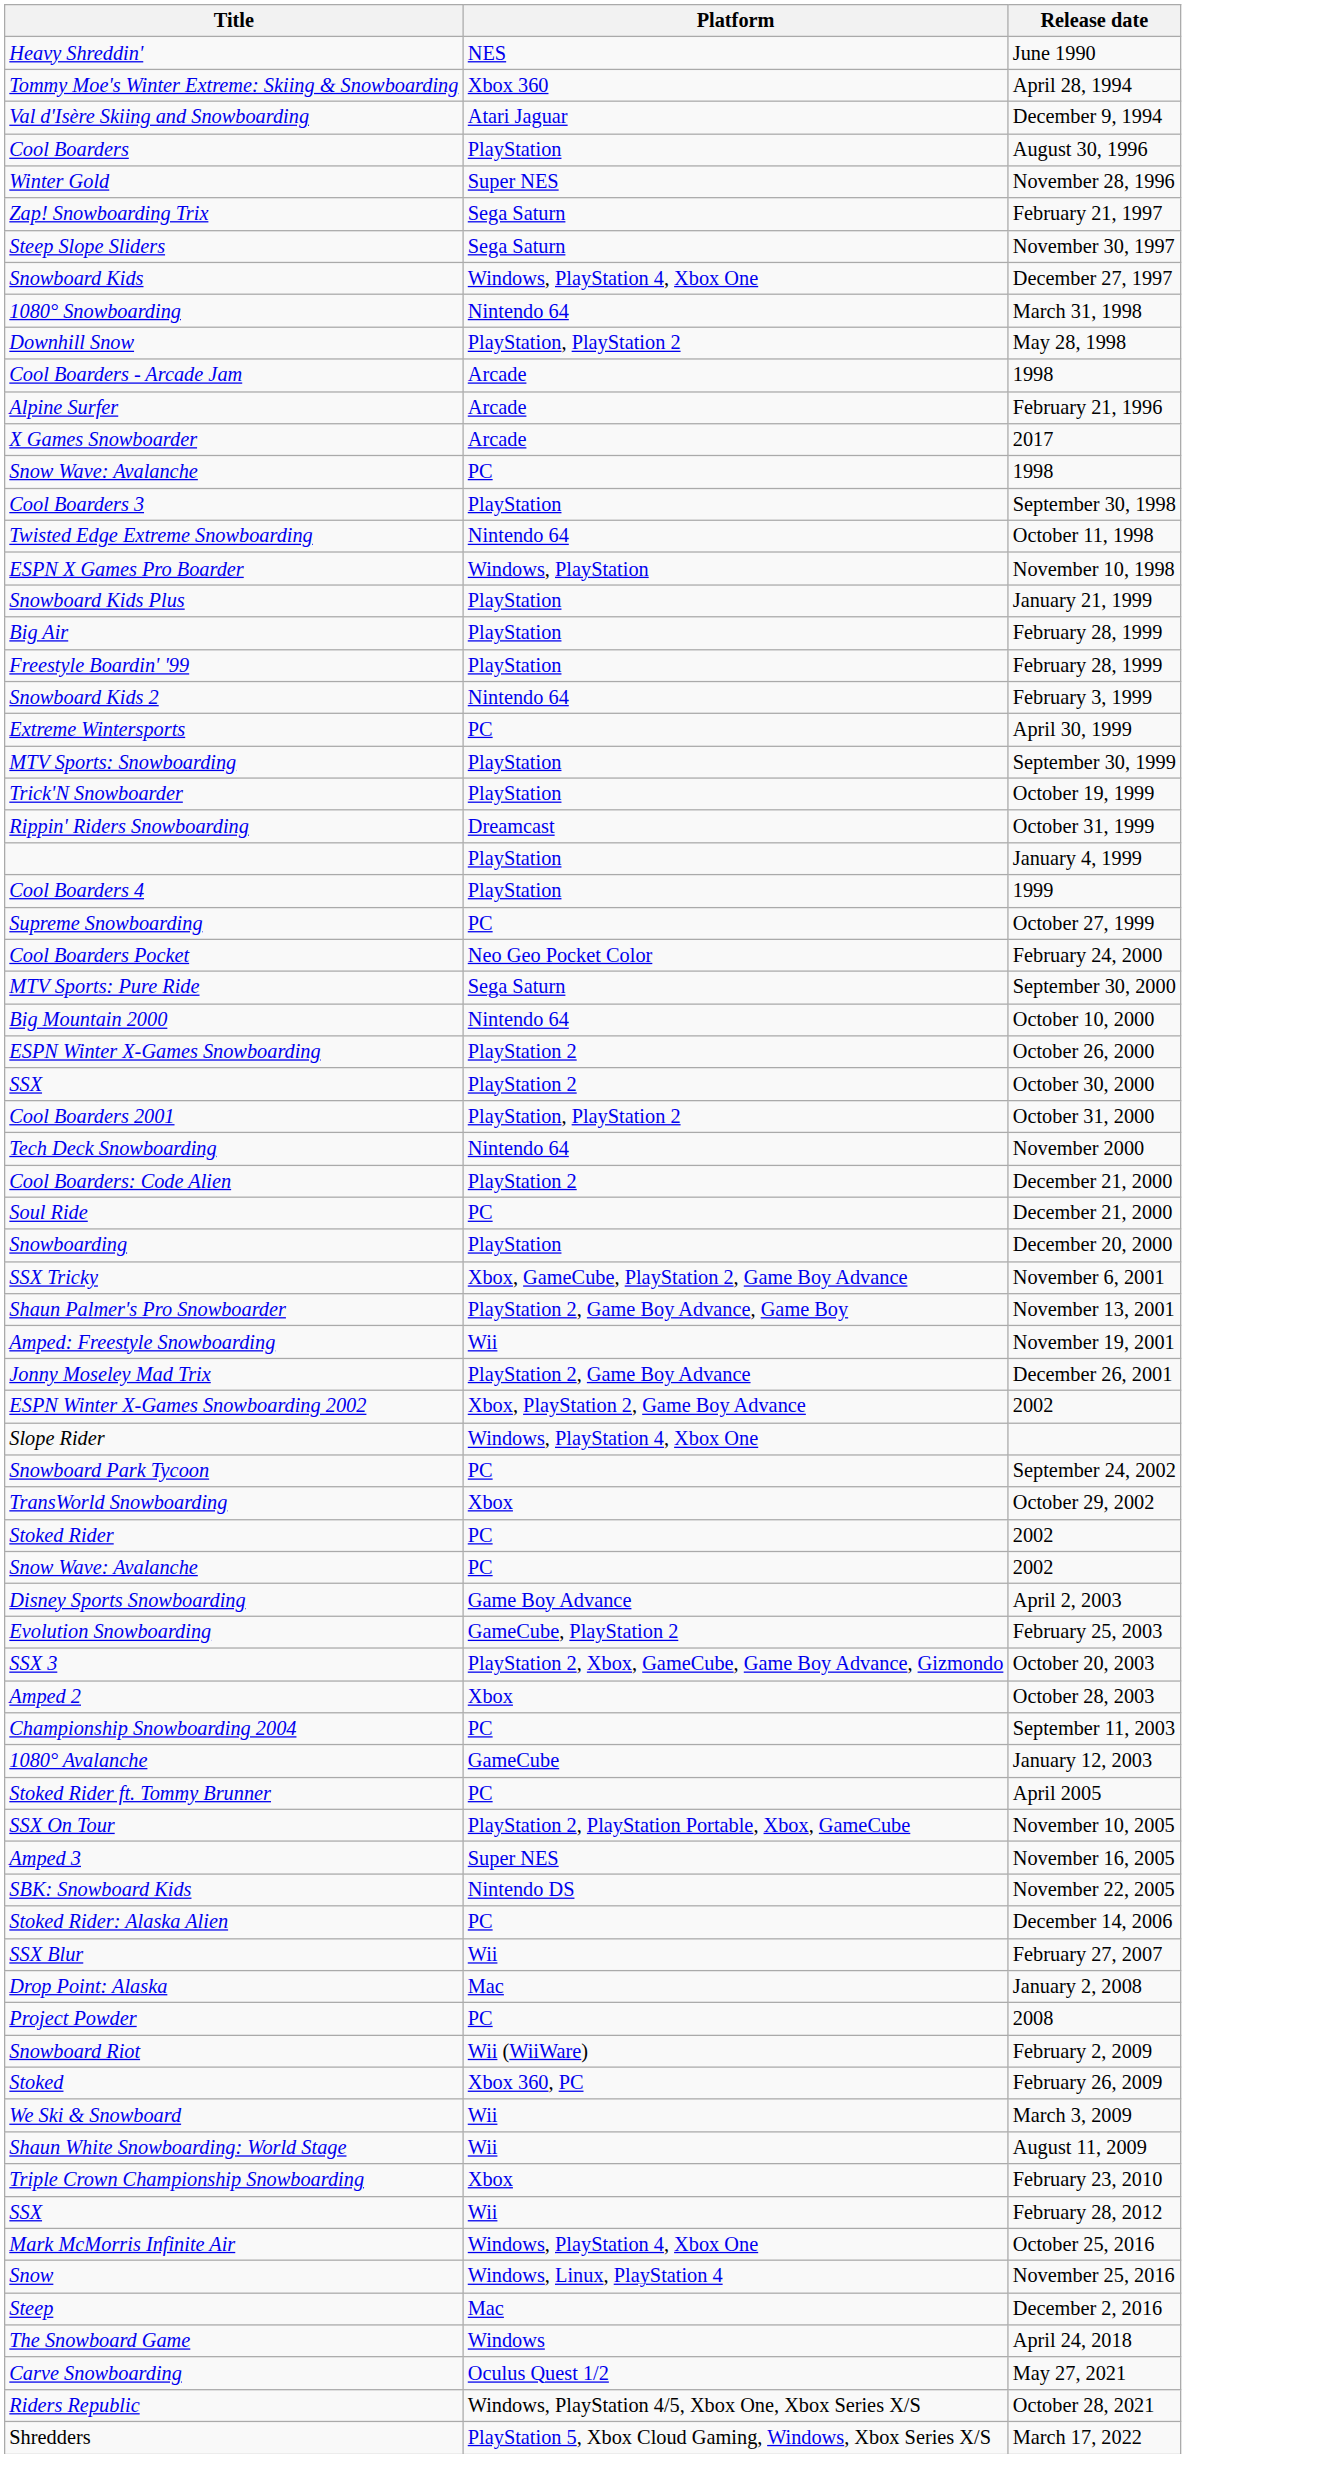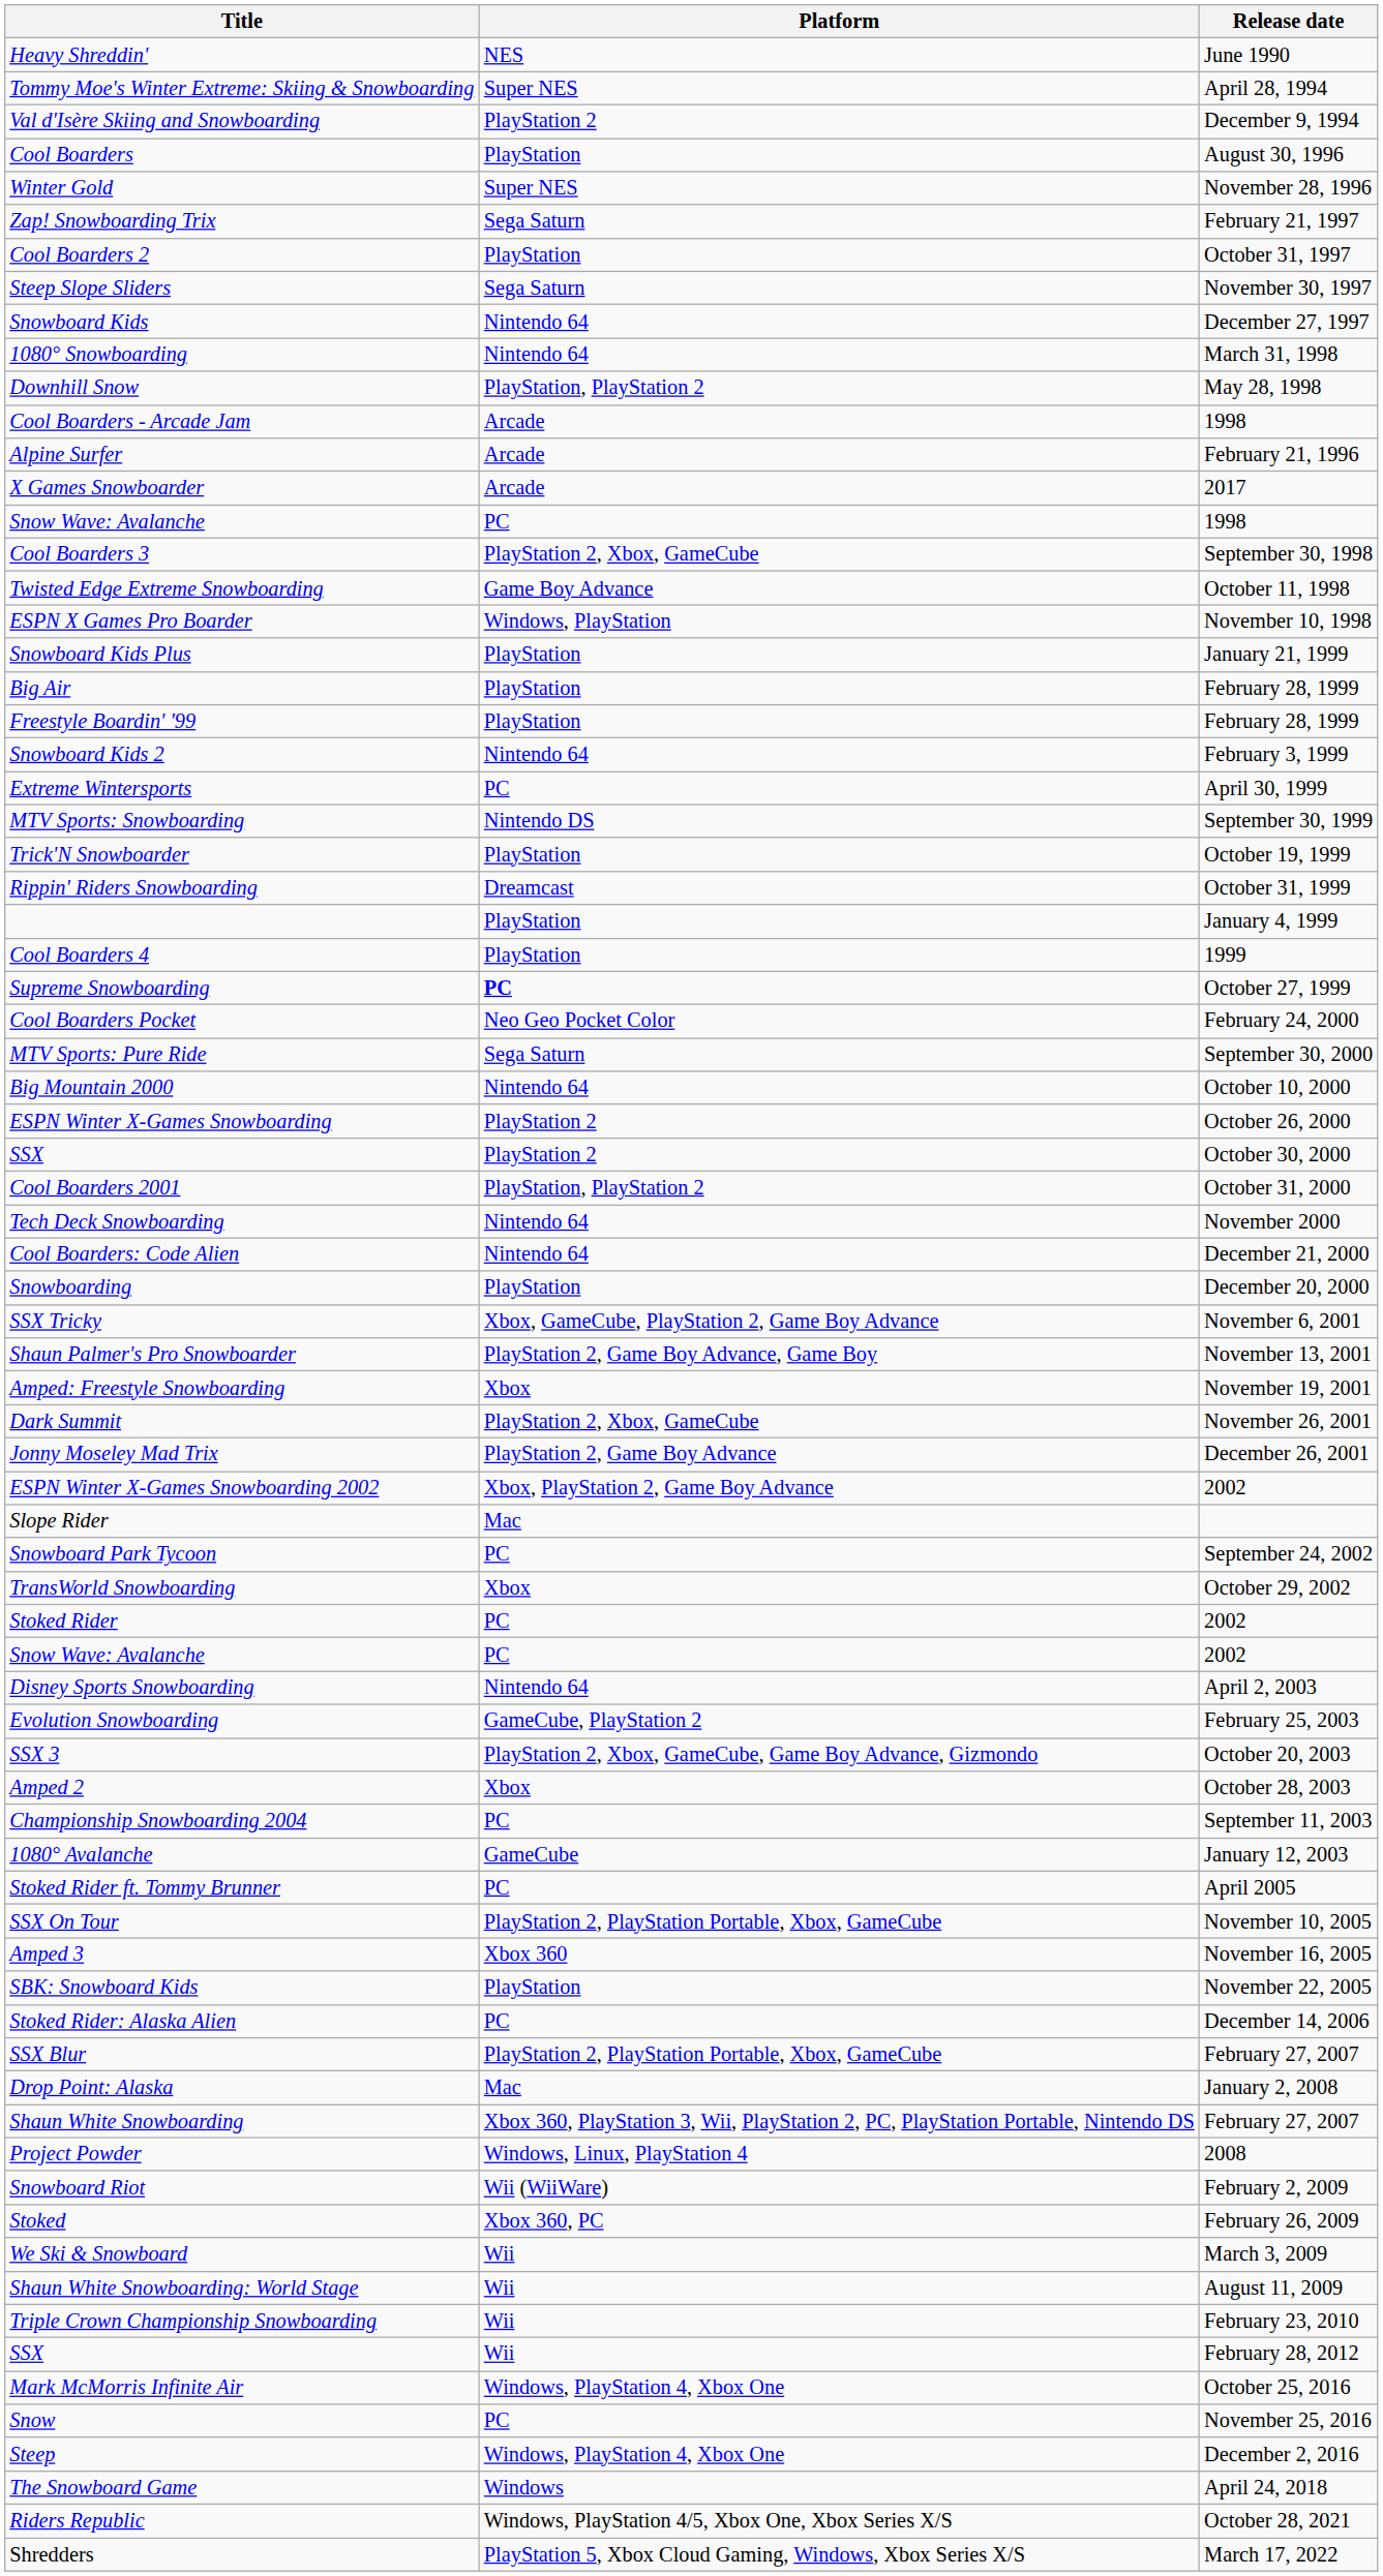Tommy Moe's Winter Extreme: Skiing & Snowboarding | Platform: Xbox 360 -> Super NES
Val d'Isère Skiing and Snowboarding | Platform: Atari Jaguar -> PlayStation 2
+ row: Cool Boarders 2 | PlayStation | October 31, 1997
Snowboard Kids | Platform: Windows, PlayStation 4, Xbox One -> Nintendo 64
Cool Boarders 3 | Platform: PlayStation -> PlayStation 2, Xbox, GameCube
Twisted Edge Extreme Snowboarding | Platform: Nintendo 64 -> Game Boy Advance
MTV Sports: Snowboarding | Platform: PlayStation -> Nintendo DS
Supreme Snowboarding | Platform: normal -> bold
Cool Boarders: Code Alien | Platform: PlayStation 2 -> Nintendo 64
- row: Soul Ride | PC | December 21, 2000
Amped: Freestyle Snowboarding | Platform: Wii -> Xbox
+ row: Dark Summit | PlayStation 2, Xbox, GameCube | November 26, 2001
Slope Rider | Platform: Windows, PlayStation 4, Xbox One -> Mac
Disney Sports Snowboarding | Platform: Game Boy Advance -> Nintendo 64
Amped 3 | Platform: Super NES -> Xbox 360
SBK: Snowboard Kids | Platform: Nintendo DS -> PlayStation
SSX Blur | Platform: Wii -> PlayStation 2, PlayStation Portable, Xbox, GameCube
+ row: Shaun White Snowboarding | Xbox 360, PlayStation 3, Wii, PlayStation 2, PC, PlayStation Portable, Nintendo DS | February 27, 2007
Project Powder | Platform: PC -> Windows, Linux, PlayStation 4
Triple Crown Championship Snowboarding | Platform: Xbox -> Wii
Snow | Platform: Windows, Linux, PlayStation 4 -> PC
Steep | Platform: Mac -> Windows, PlayStation 4, Xbox One
- row: Carve Snowboarding | Oculus Quest 1/2 | May 27, 2021
